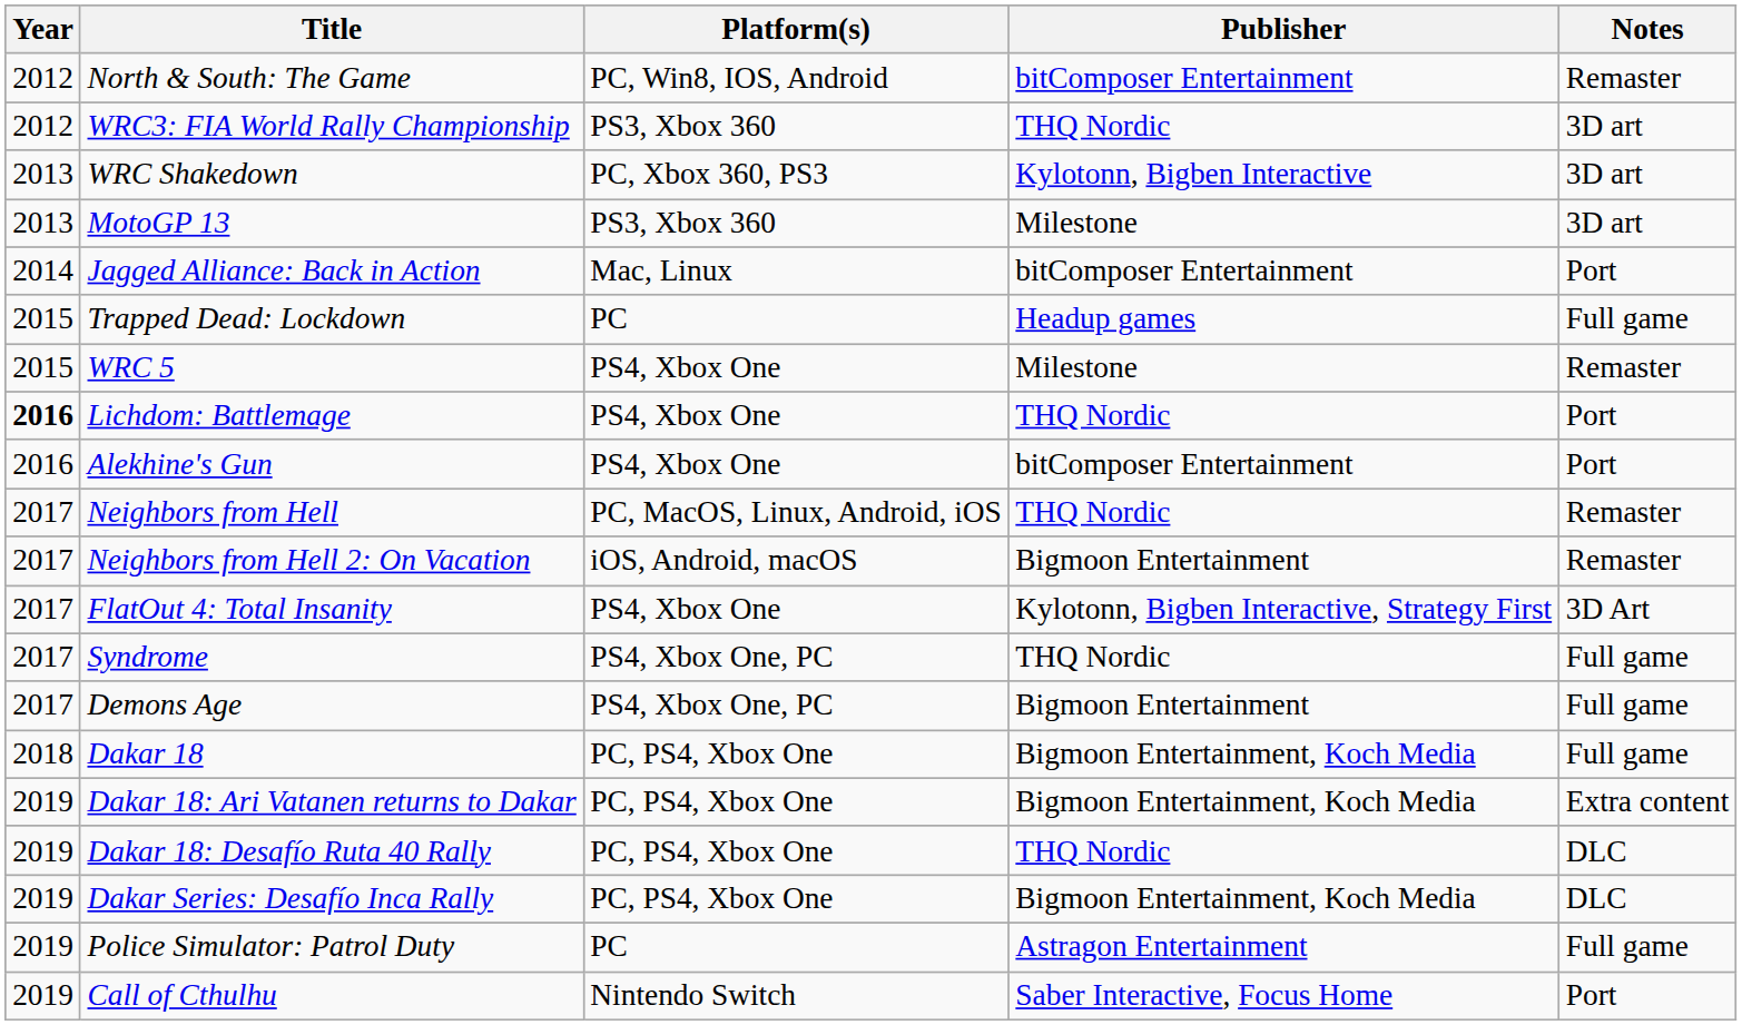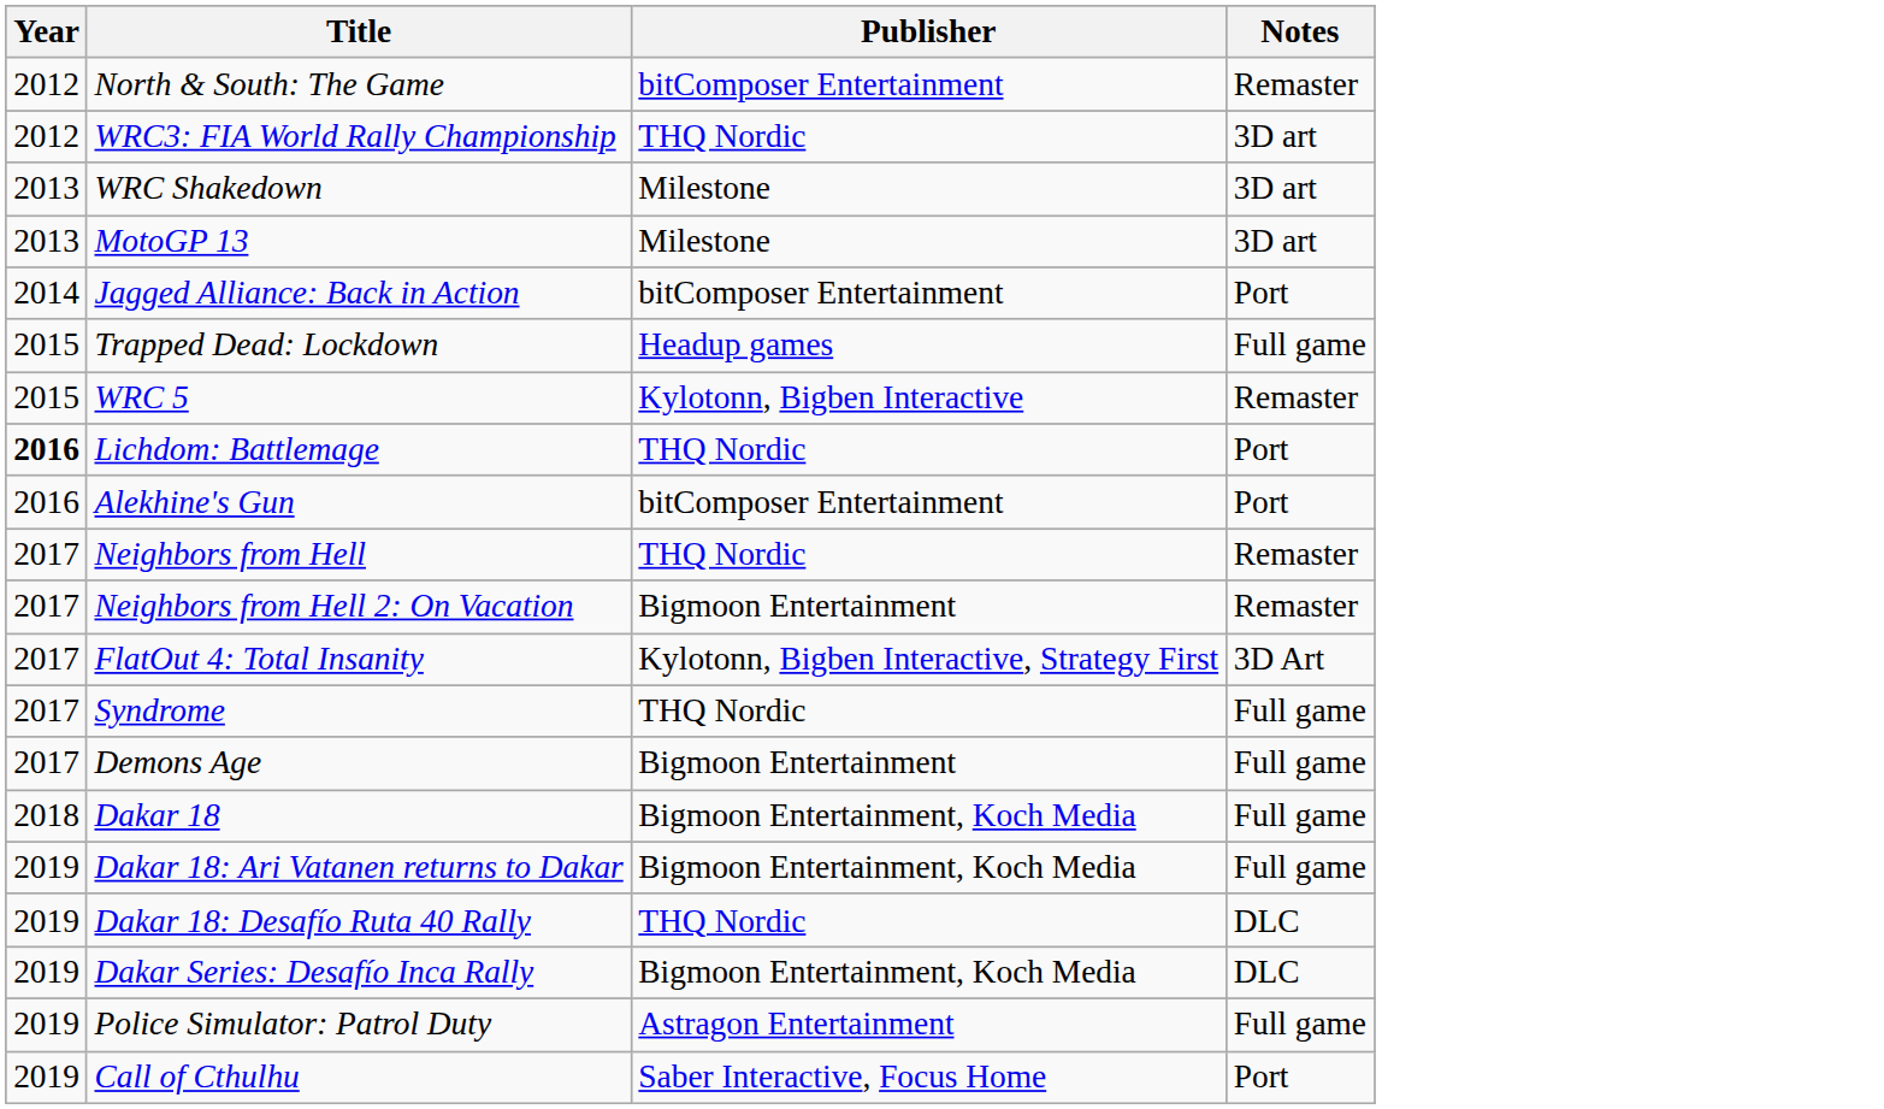- column: Platform(s) | PC, Win8, IOS, Android | PS3, Xbox 360 | PC, Xbox 360, PS3 | PS3, Xbox 360 | Mac, Linux | PC | PS4, Xbox One | PS4, Xbox One | PS4, Xbox One | PC, MacOS, Linux, Android, iOS | iOS, Android, macOS | PS4, Xbox One | PS4, Xbox One, PC | PS4, Xbox One, PC | PC, PS4, Xbox One | PC, PS4, Xbox One | PC, PS4, Xbox One | PC, PS4, Xbox One | PC | Nintendo Switch
WRC Shakedown | Publisher: Kylotonn, Bigben Interactive -> Milestone
WRC 5 | Publisher: Milestone -> Kylotonn, Bigben Interactive
Dakar 18: Ari Vatanen returns to Dakar | Notes: Extra content -> Full game
